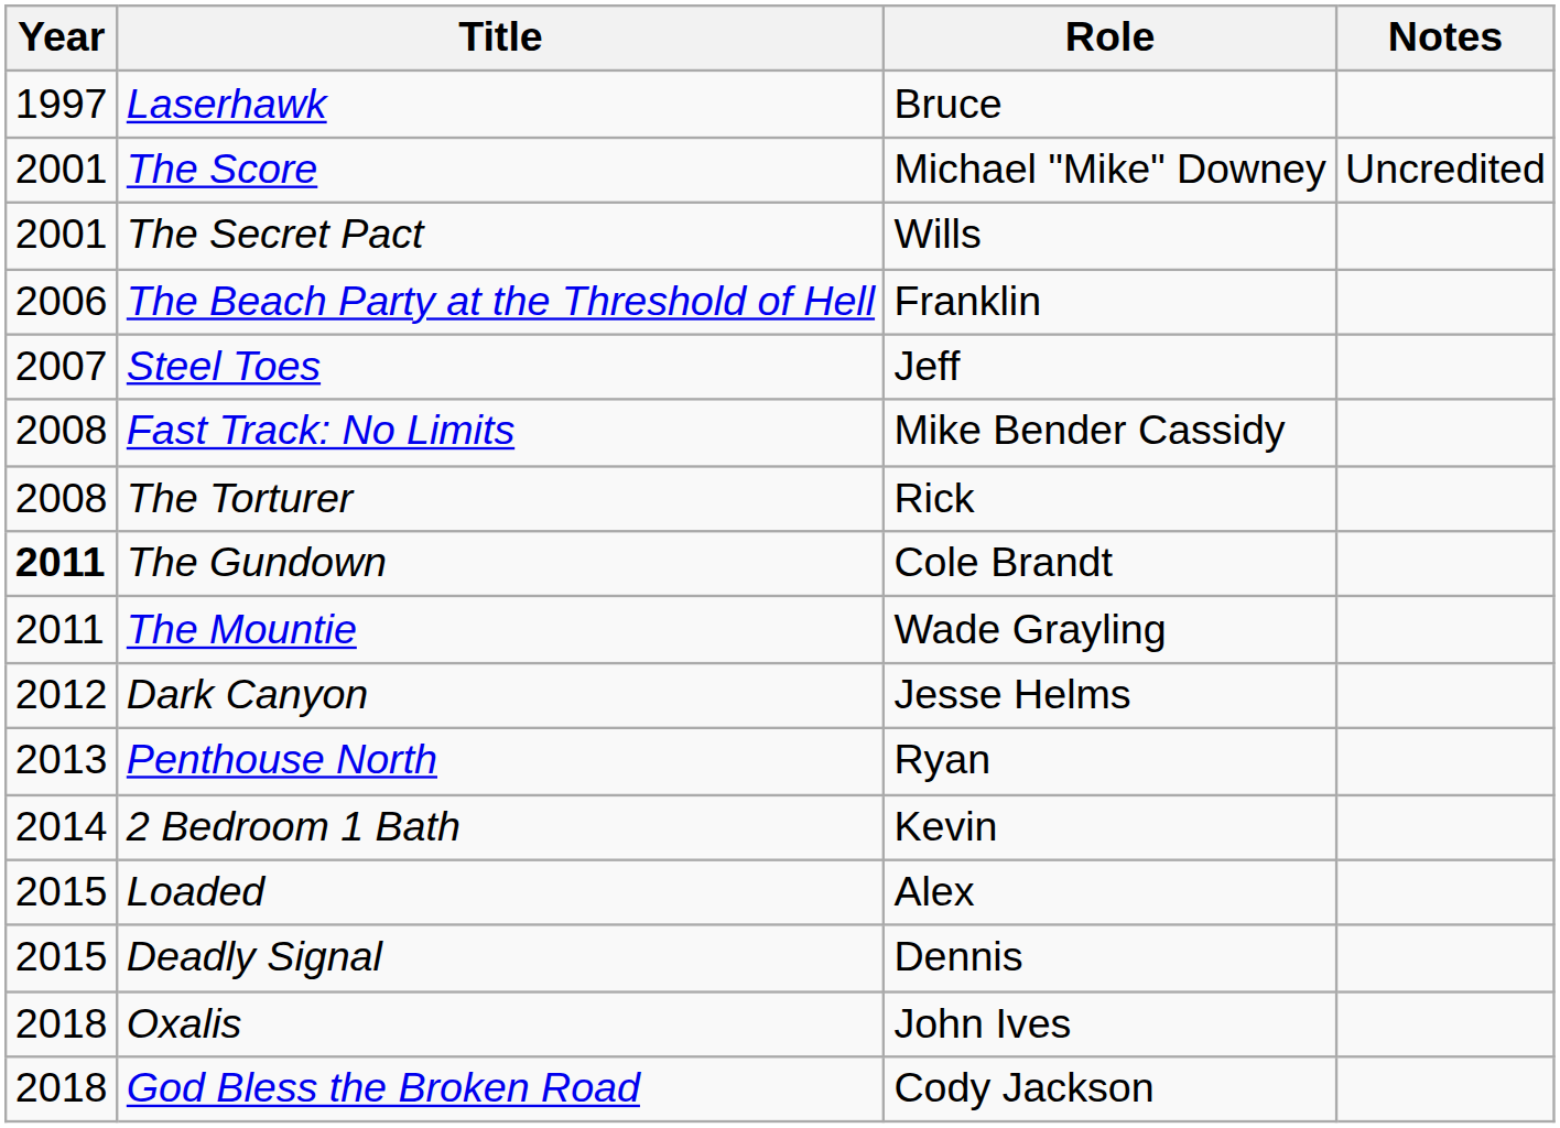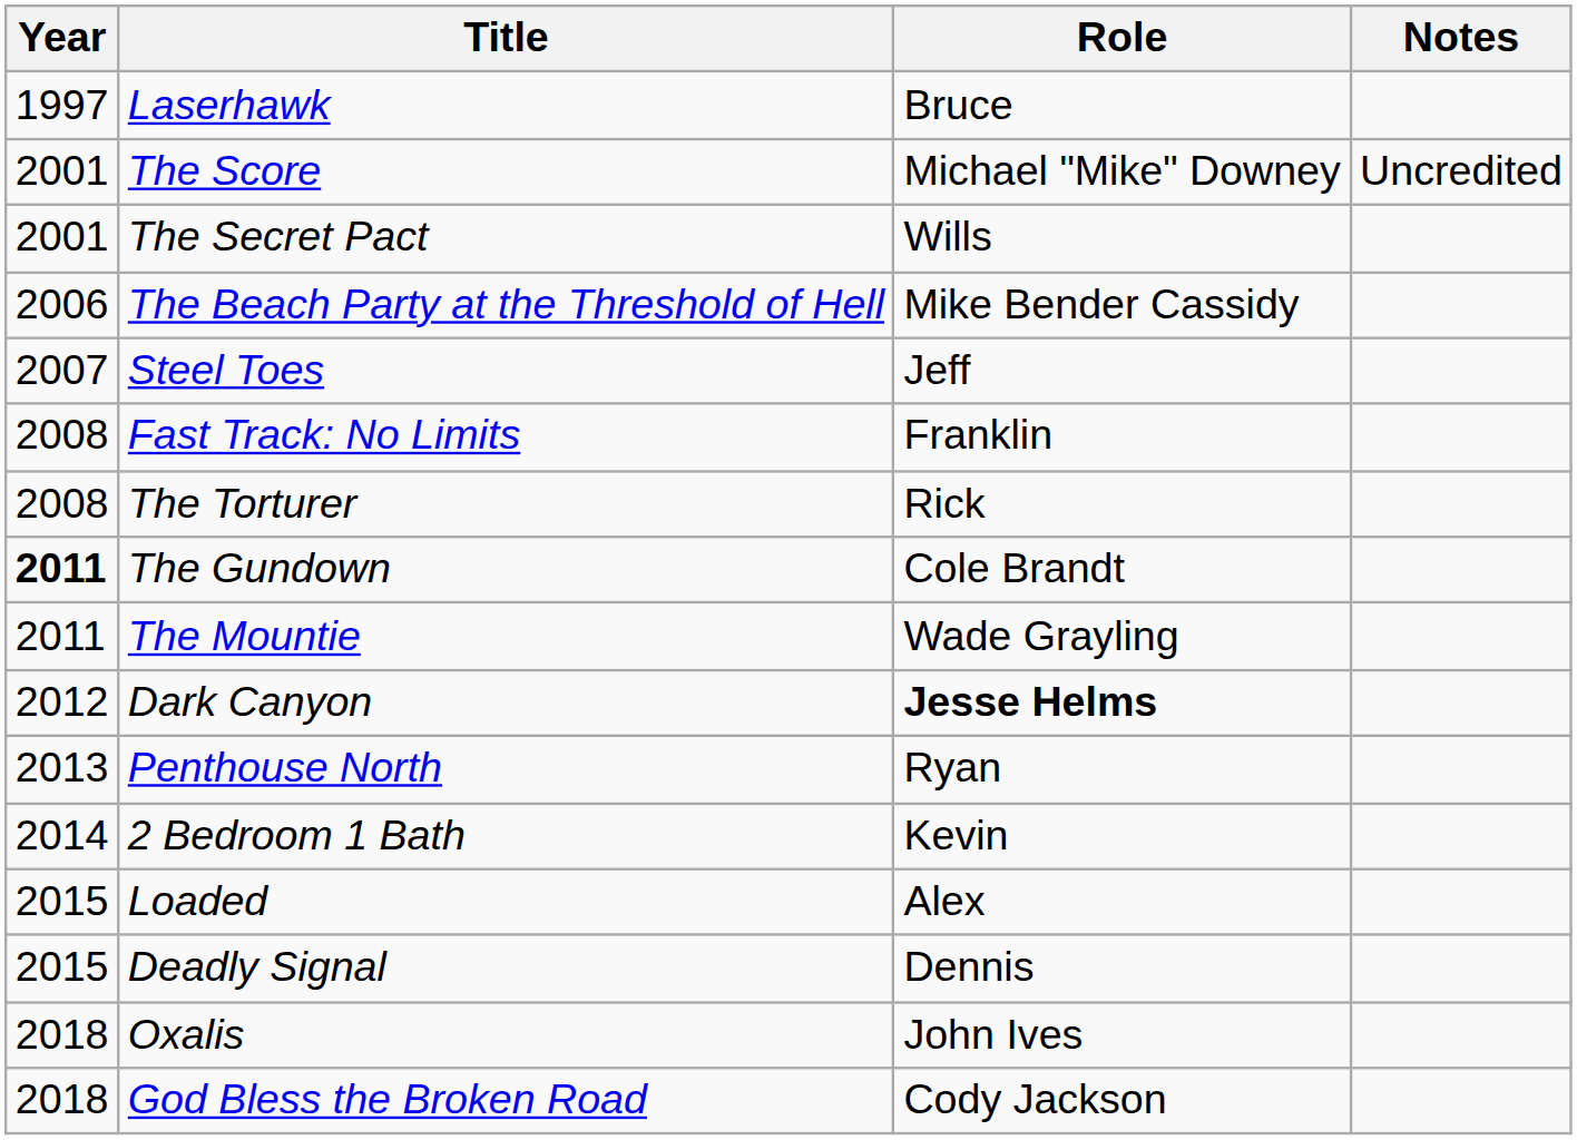The Beach Party at the Threshold of Hell | Role: Franklin -> Mike Bender Cassidy
Fast Track: No Limits | Role: Mike Bender Cassidy -> Franklin
Dark Canyon | Role: normal -> bold
